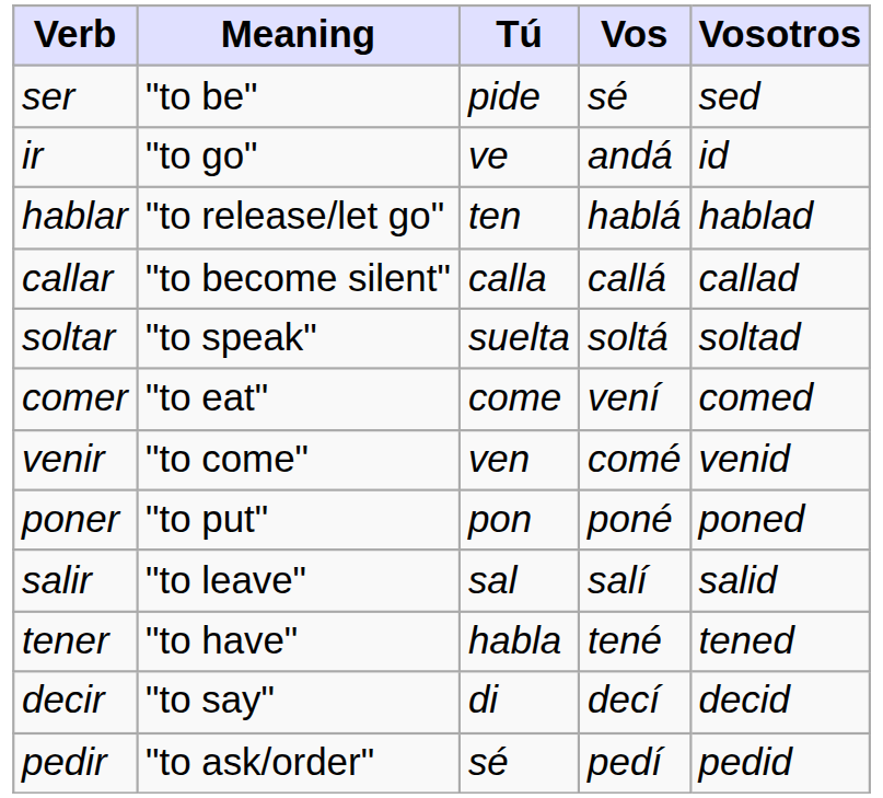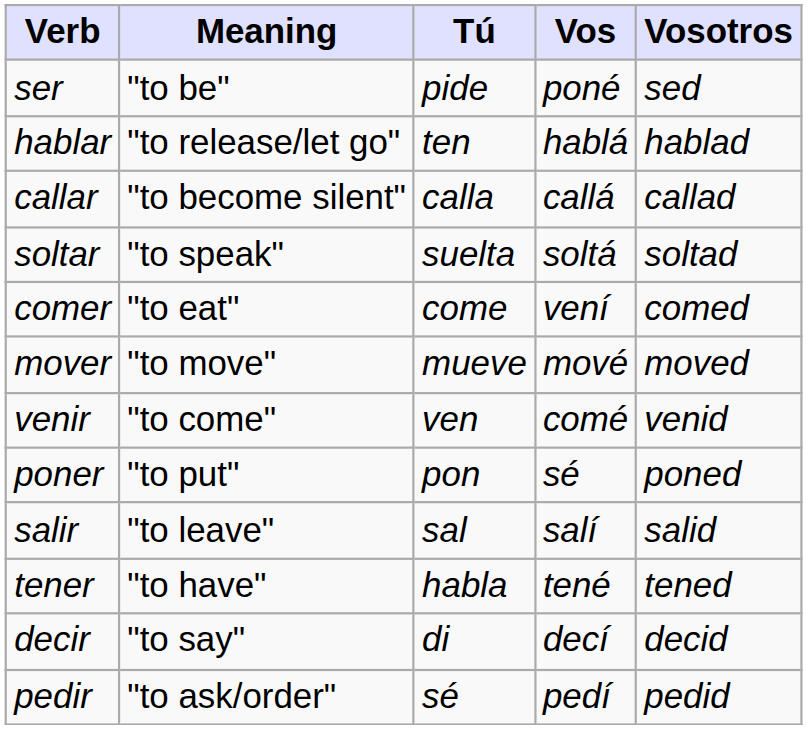ser | Vos: sé -> poné
- row: ir | "to go" | ve | andá | id
+ row: mover | "to move" | mueve | mové | moved
poner | Vos: poné -> sé
